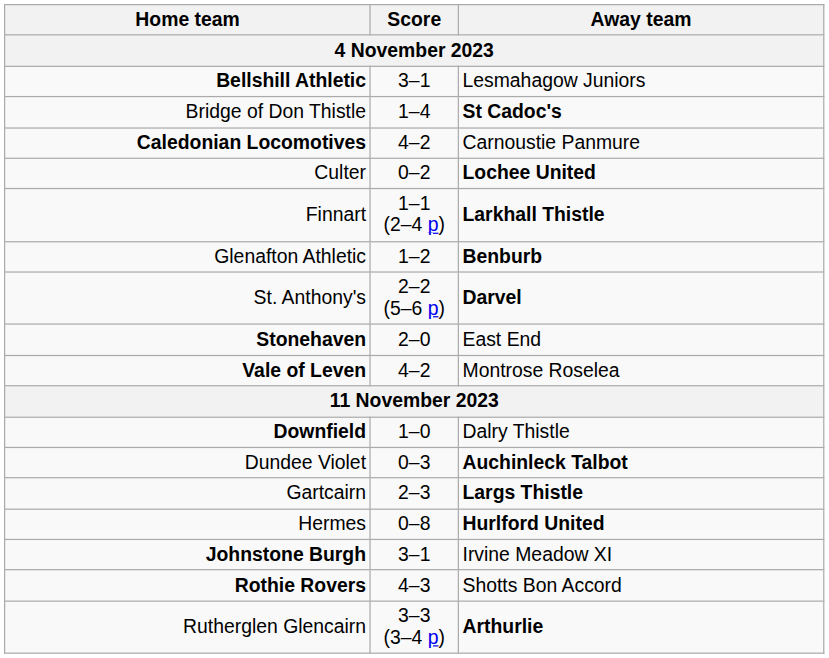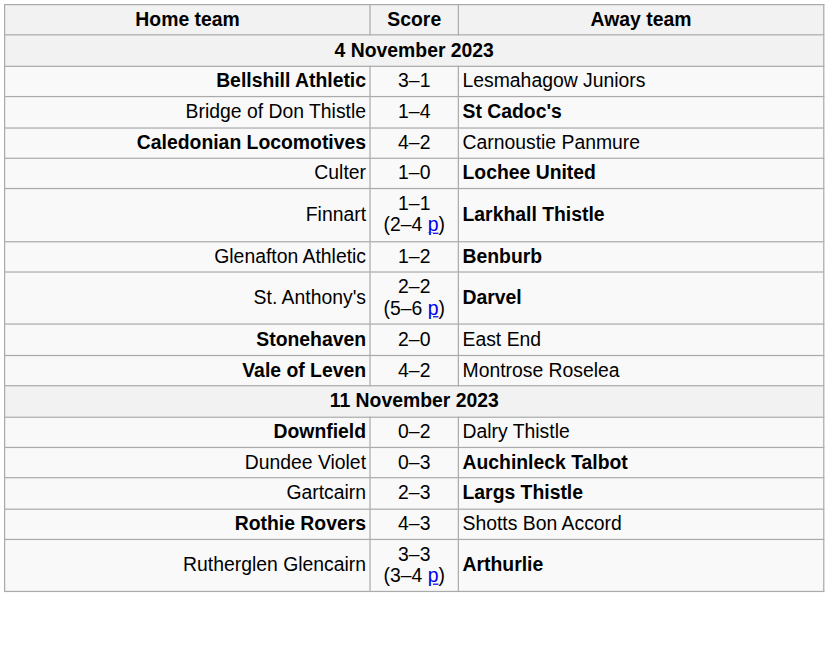Culter | Score: 0–2 -> 1–0
Downfield | Score: 1–0 -> 0–2
- row: Hermes | 0–8 | Hurlford United
- row: Johnstone Burgh | 3–1 | Irvine Meadow XI
